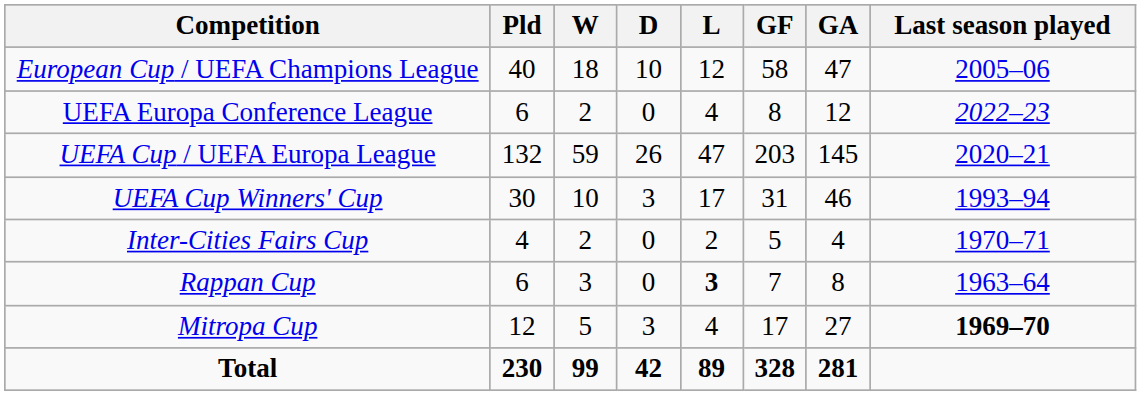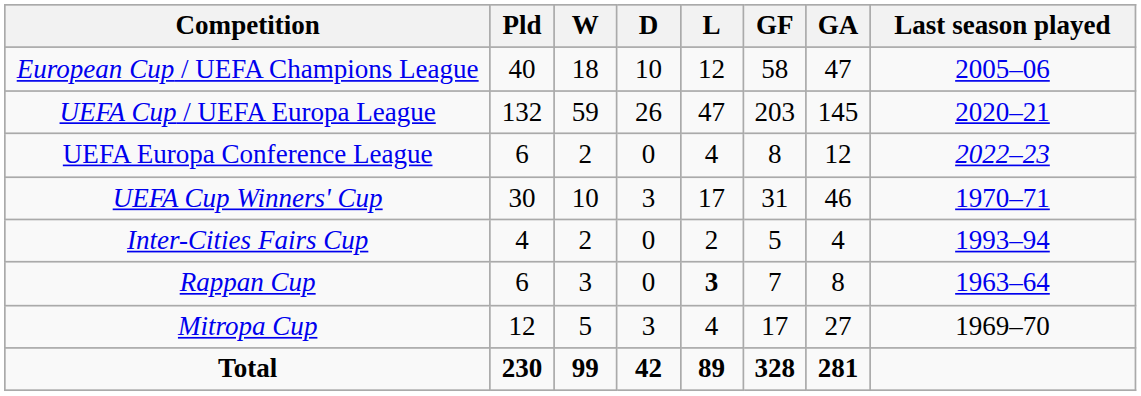rows swapped: UEFA Cup / UEFA Europa League <-> UEFA Europa Conference League
UEFA Cup Winners' Cup | Last season played: 1993–94 -> 1970–71
Inter-Cities Fairs Cup | Last season played: 1970–71 -> 1993–94
Mitropa Cup | Last season played: bold -> normal
